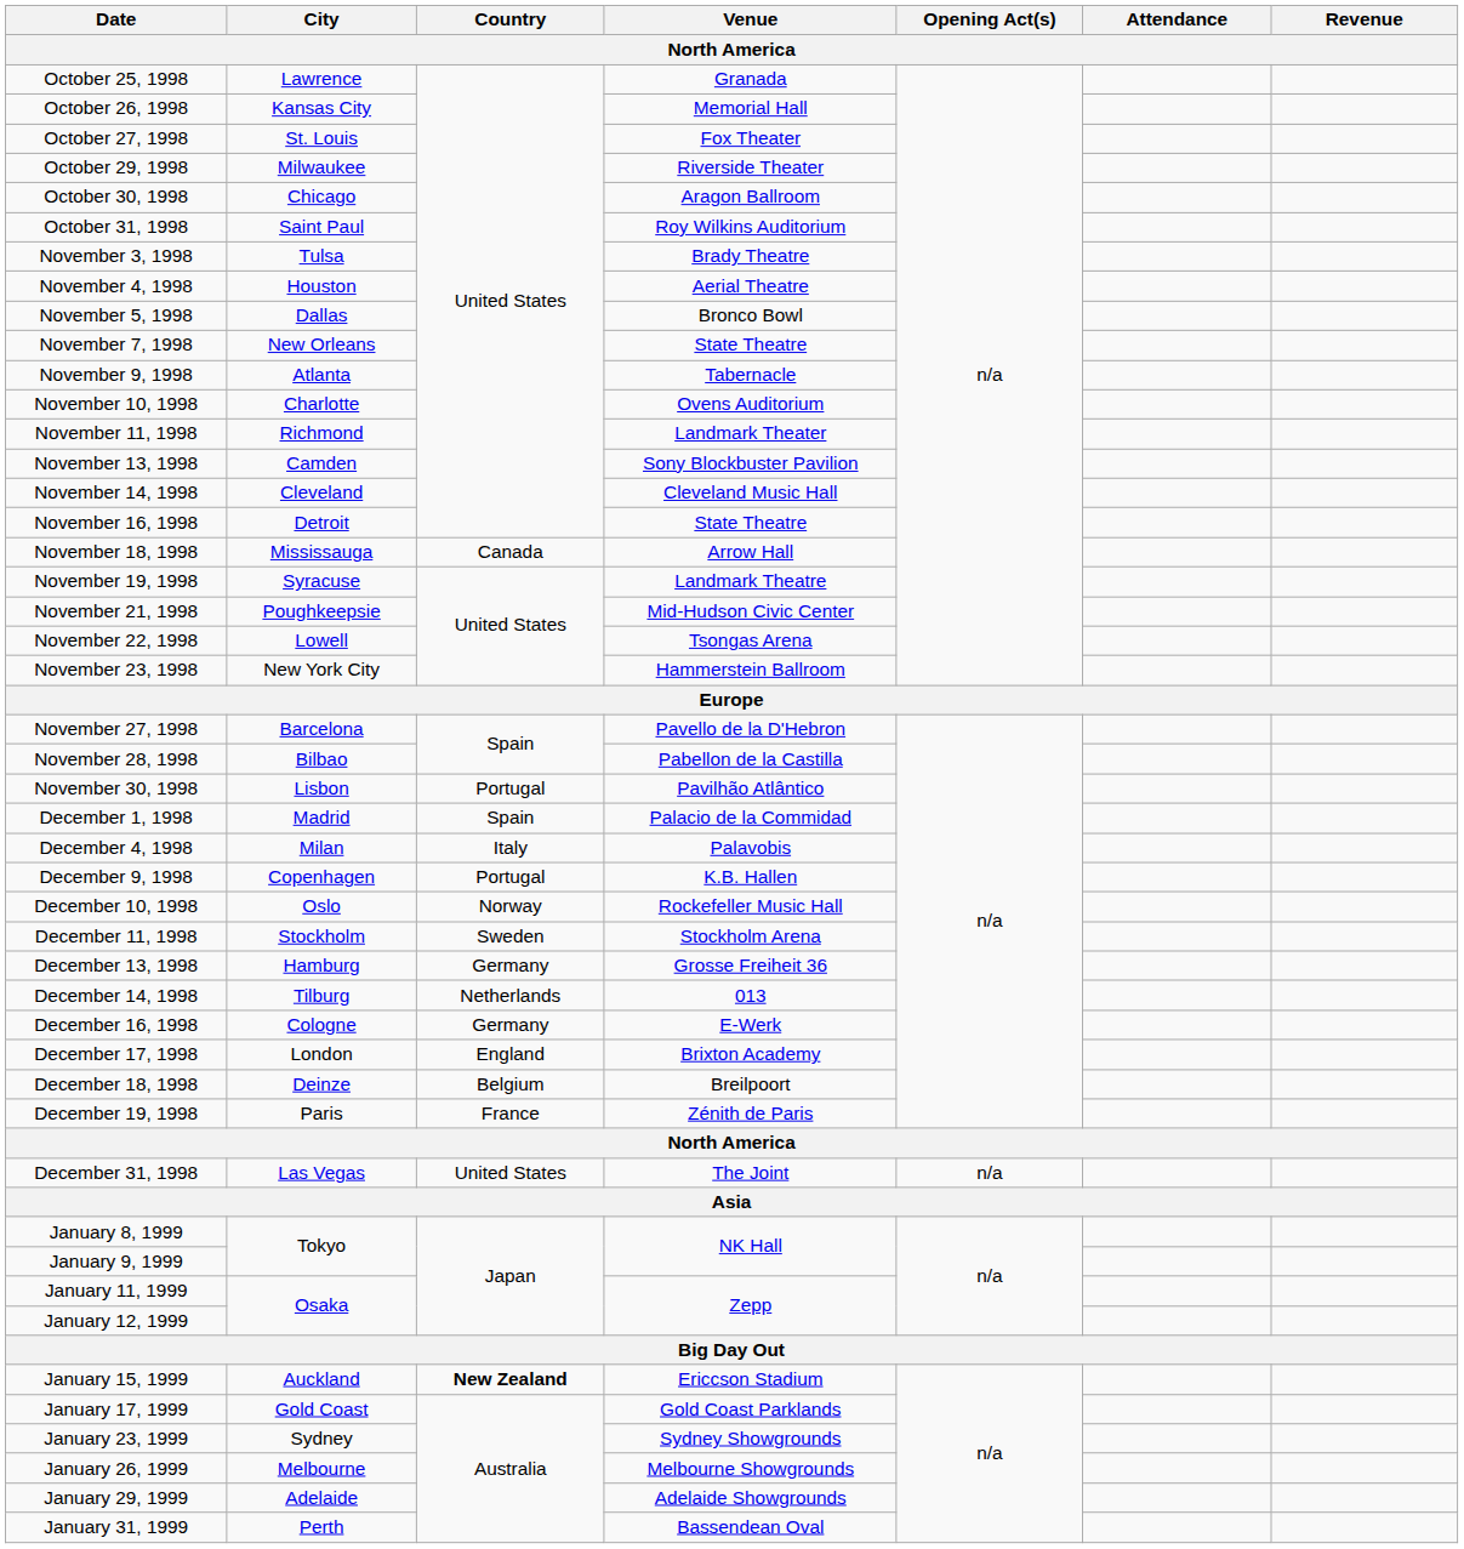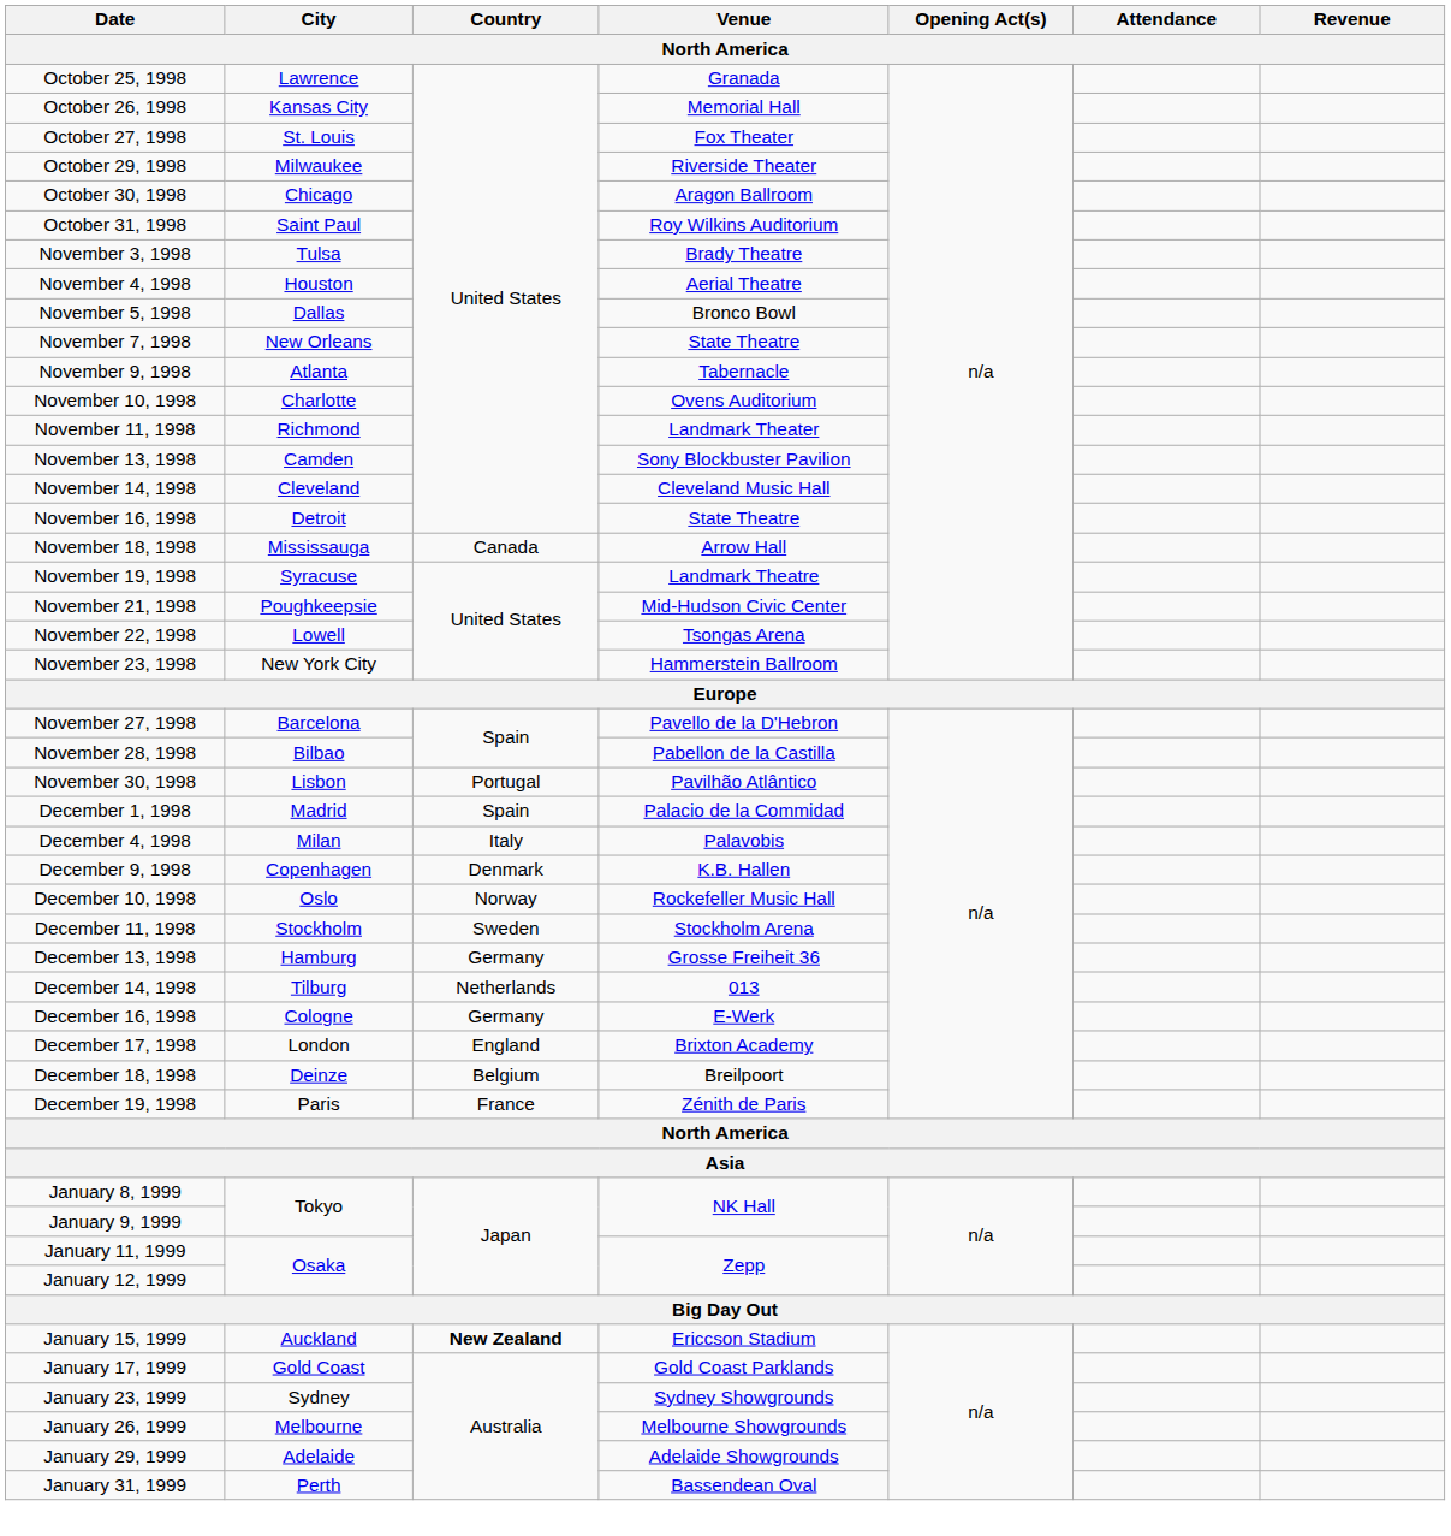December 9, 1998 | Country: Portugal -> Denmark
- row: December 31, 1998 | Las Vegas | United States | The Joint | n/a
